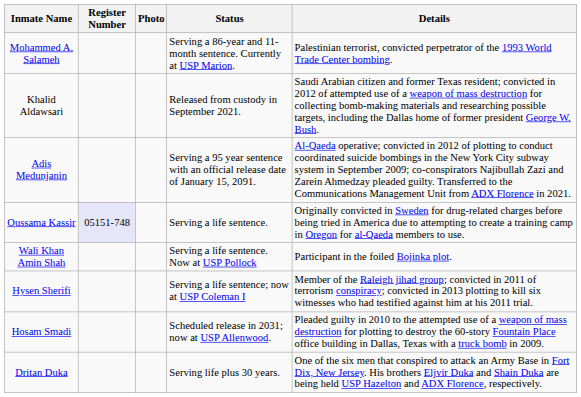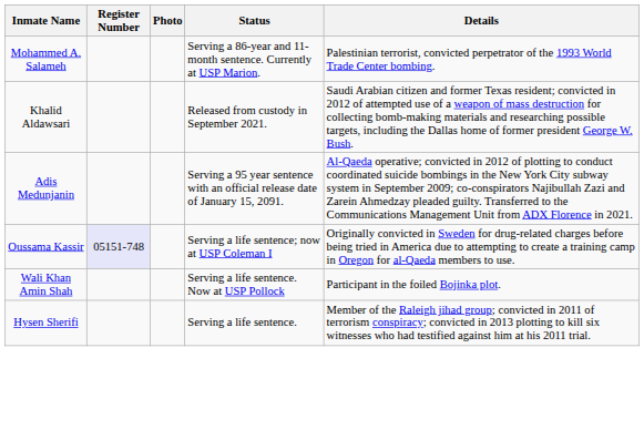Oussama Kassir | Status: Serving a life sentence. -> Serving a life sentence; now at USP Coleman I
Hysen Sherifi | Status: Serving a life sentence; now at USP Coleman I -> Serving a life sentence.
- row: Hosam Smadi | Scheduled release in 2031; now at USP Allenwood. | Pleaded guilty in 2010 to the attempted use of a weapon of mass destruction for plotting to destroy the 60-story Fountain Place office building in Dallas, Texas with a truck bomb in 2009.
- row: Dritan Duka | Serving life plus 30 years. | One of the six men that conspired to attack an Army Base in Fort Dix, New Jersey. His brothers Eljvir Duka and Shain Duka are being held USP Hazelton and ADX Florence, respectively.
